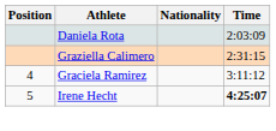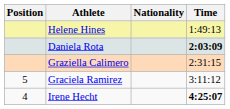+ row: Helene Hines | 1:49:13
Daniela Rota | Time: normal -> bold
Graciela Ramirez | Position: 4 -> 5
Irene Hecht | Position: 5 -> 4
